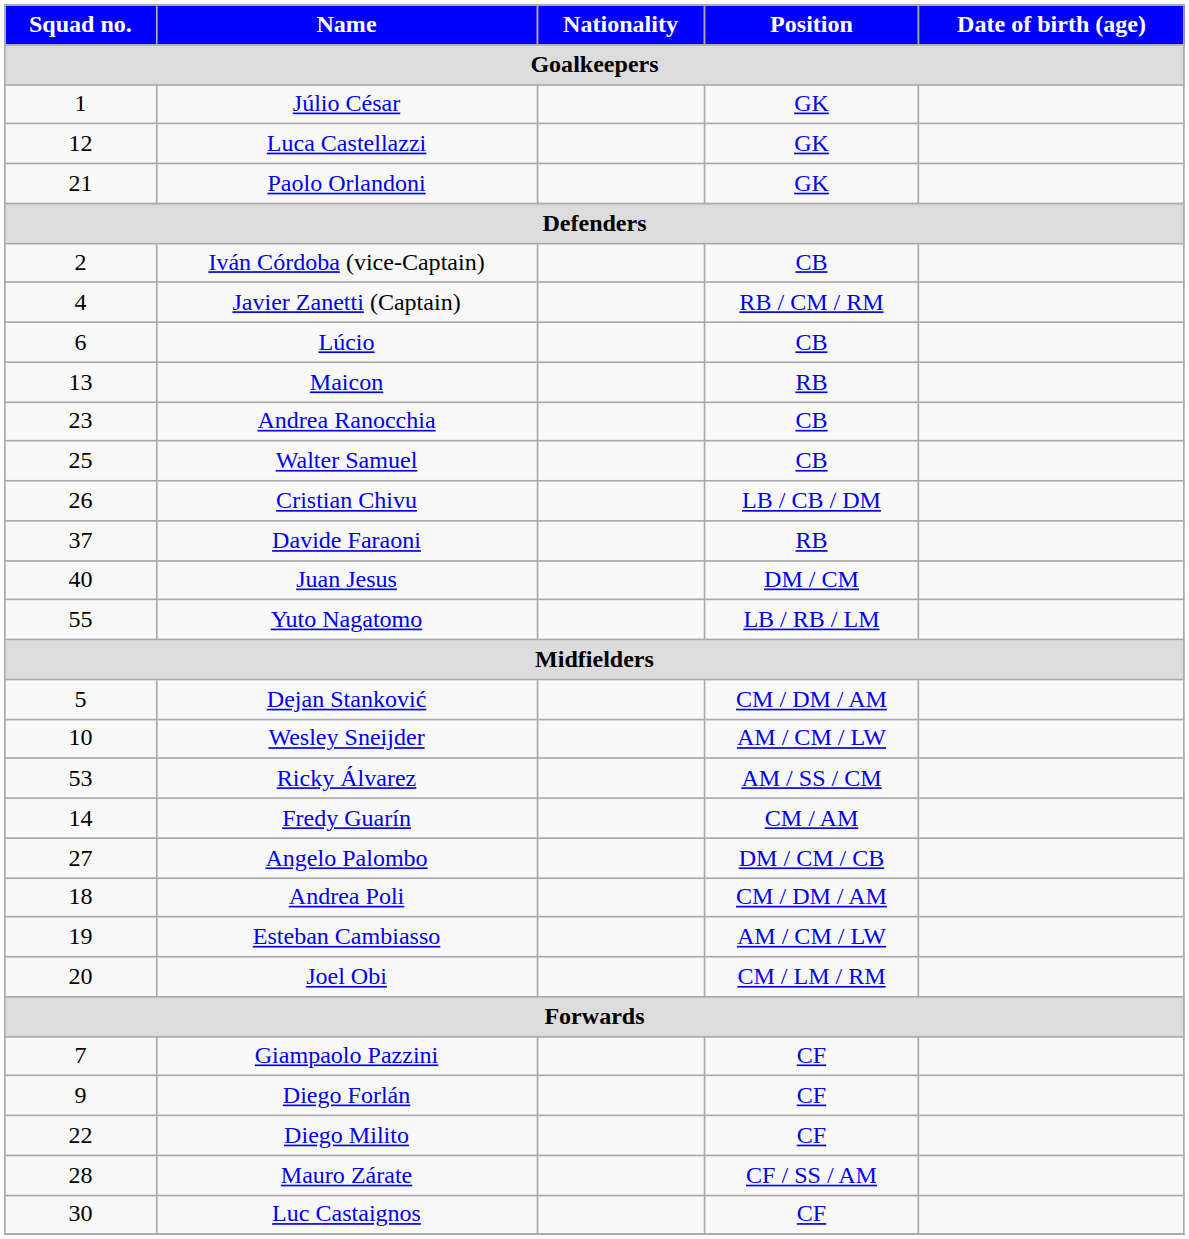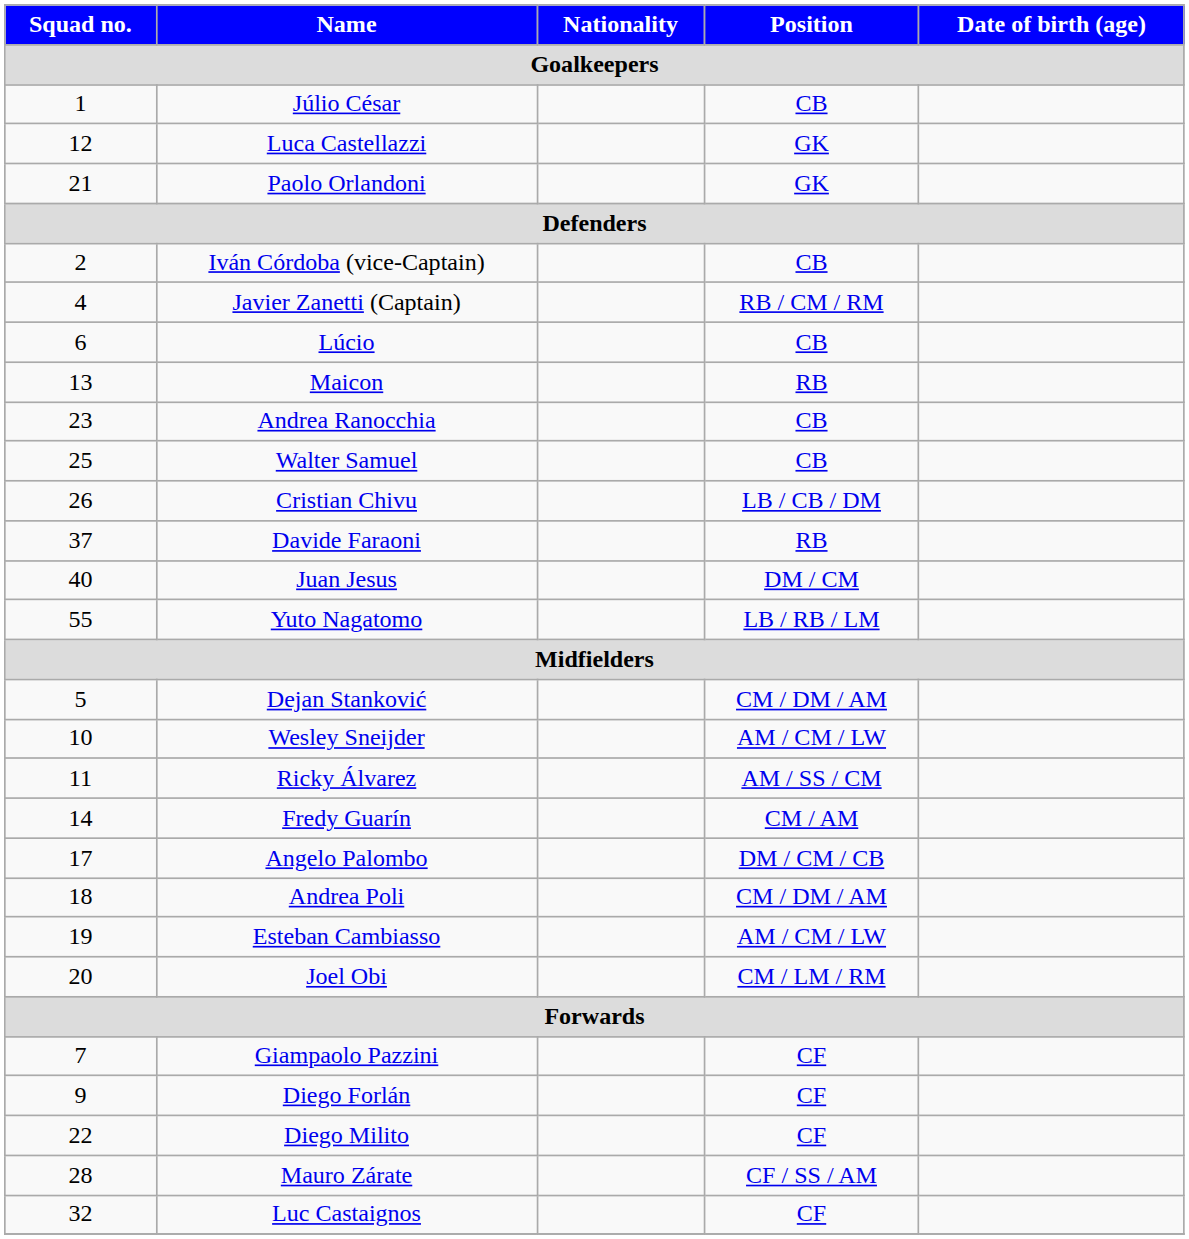Júlio César | Position / Goalkeepers: GK -> CB
Ricky Álvarez | Squad no. / Goalkeepers: 53 -> 11
Angelo Palombo | Squad no. / Goalkeepers: 27 -> 17
Luc Castaignos | Squad no. / Goalkeepers: 30 -> 32
